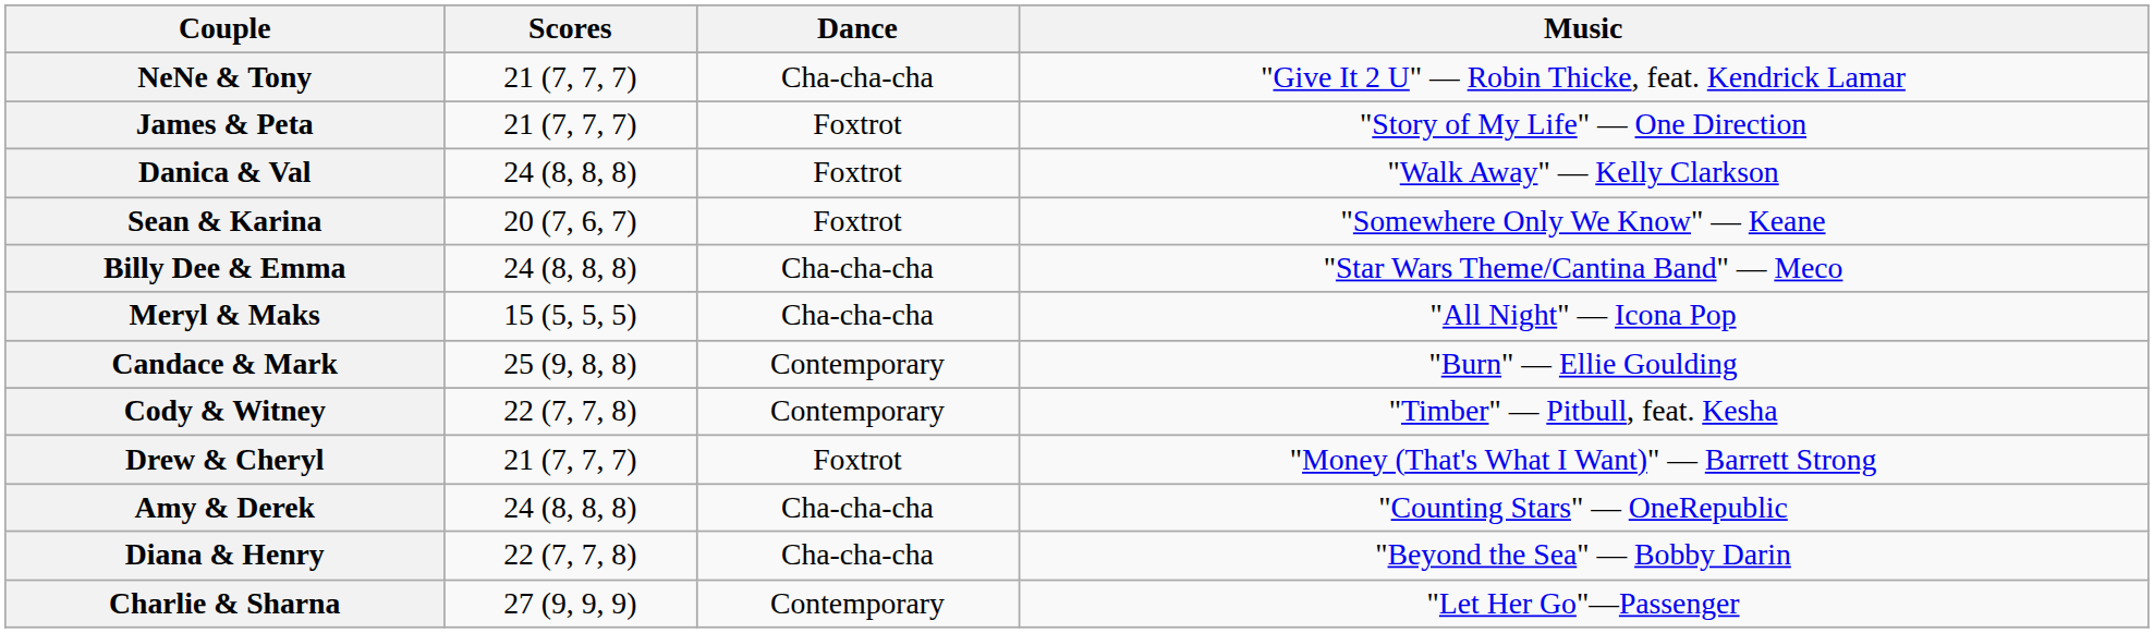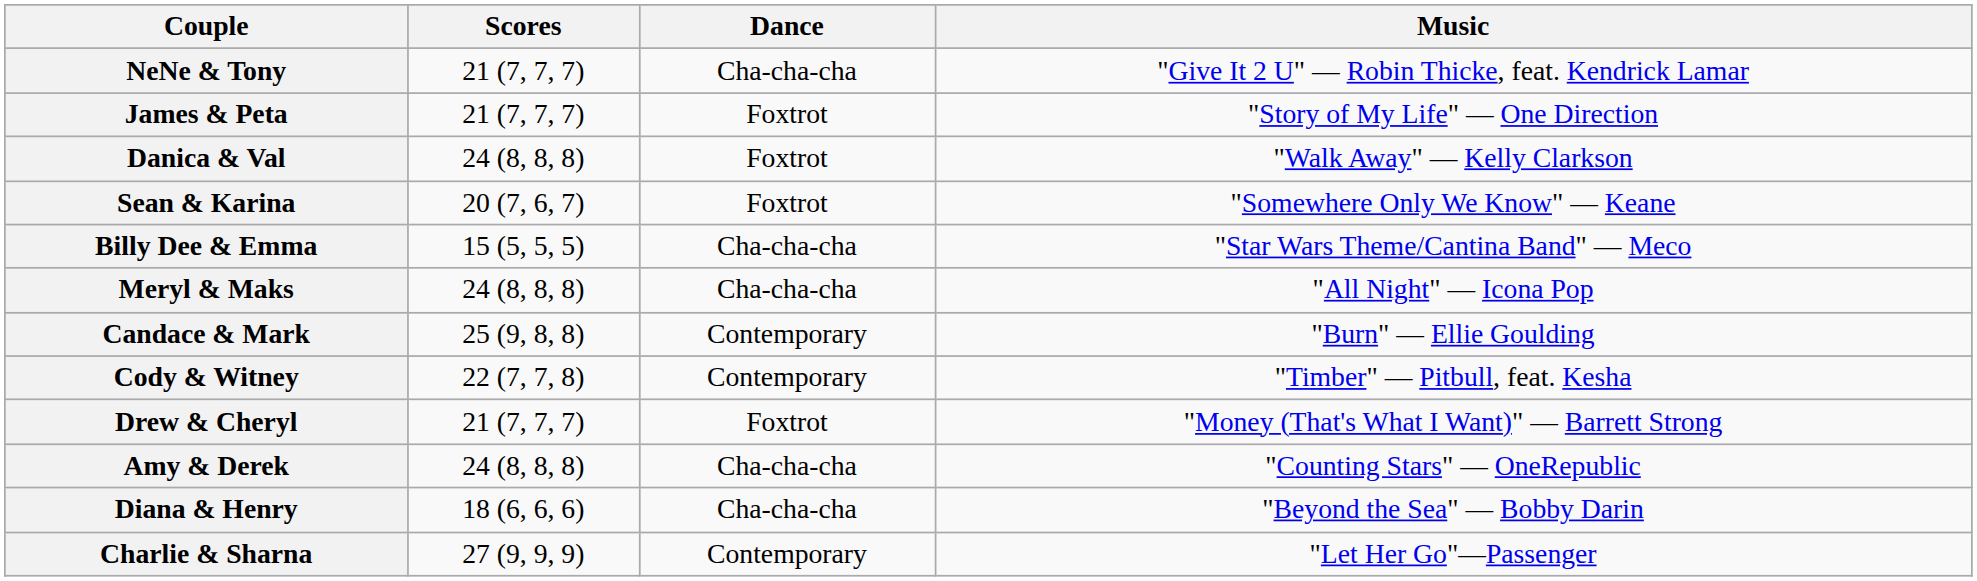Billy Dee & Emma | Scores: 24 (8, 8, 8) -> 15 (5, 5, 5)
Meryl & Maks | Scores: 15 (5, 5, 5) -> 24 (8, 8, 8)
Diana & Henry | Scores: 22 (7, 7, 8) -> 18 (6, 6, 6)
